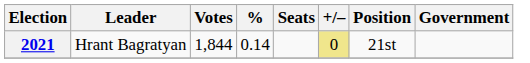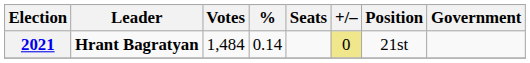2021 | Leader: normal -> bold
2021 | Votes: 1,844 -> 1,484
